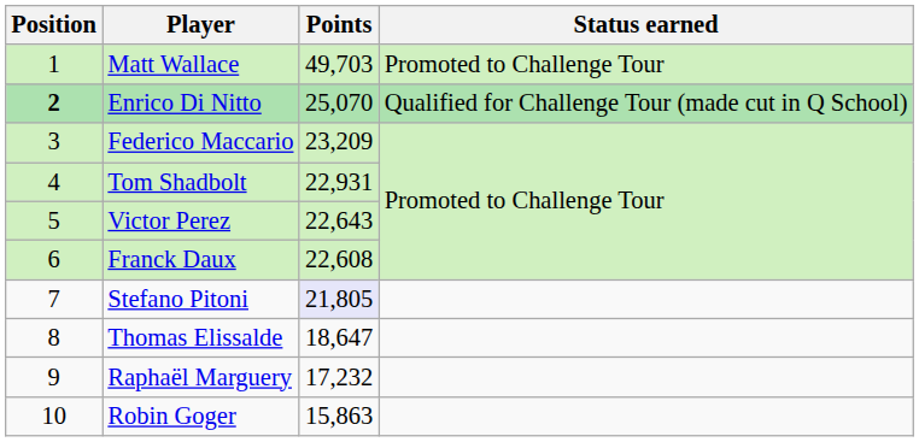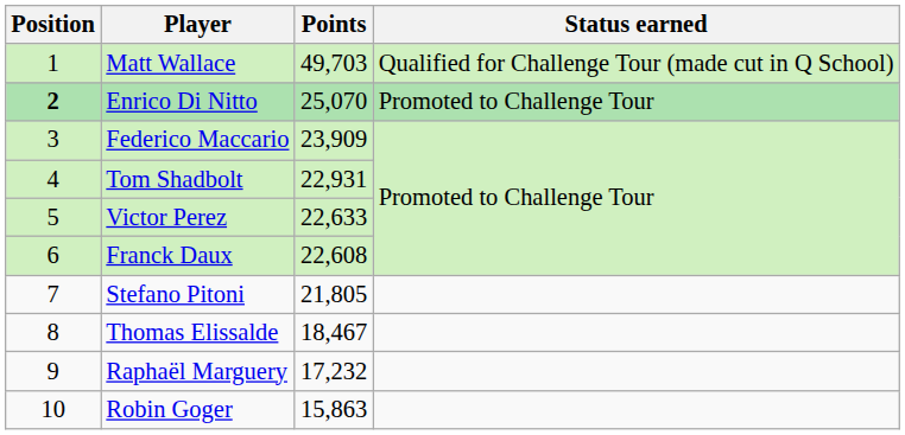Matt Wallace | Status earned: Promoted to Challenge Tour -> Qualified for Challenge Tour (made cut in Q School)
Enrico Di Nitto | Status earned: Qualified for Challenge Tour (made cut in Q School) -> Promoted to Challenge Tour
Federico Maccario | Points: 23,209 -> 23,909
Victor Perez | Points: 22,643 -> 22,633
Stefano Pitoni | Points: lavender background -> no background
Thomas Elissalde | Points: 18,647 -> 18,467
